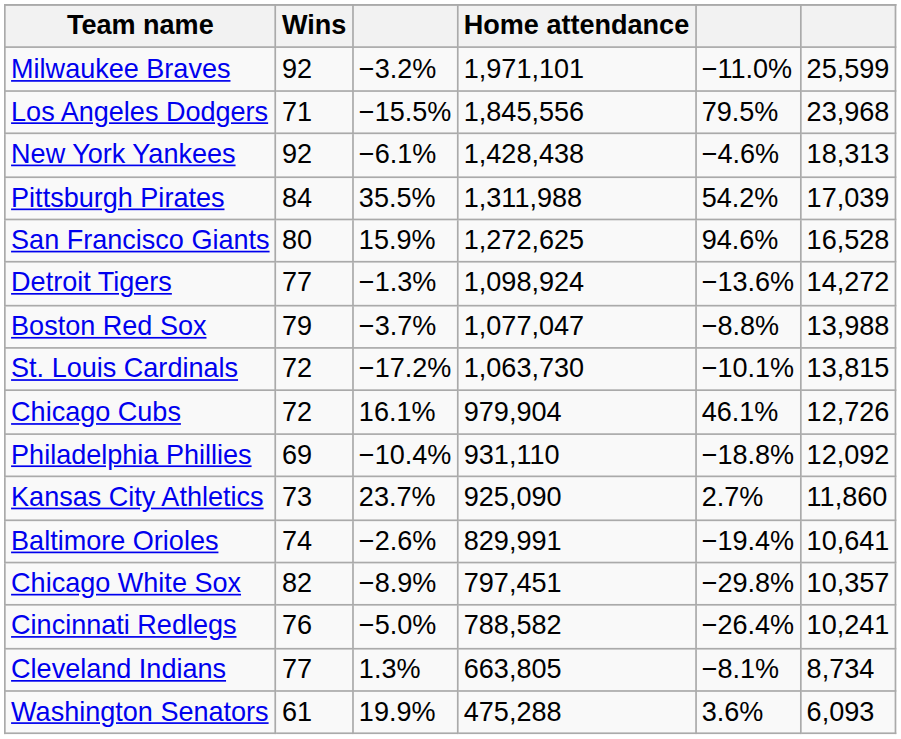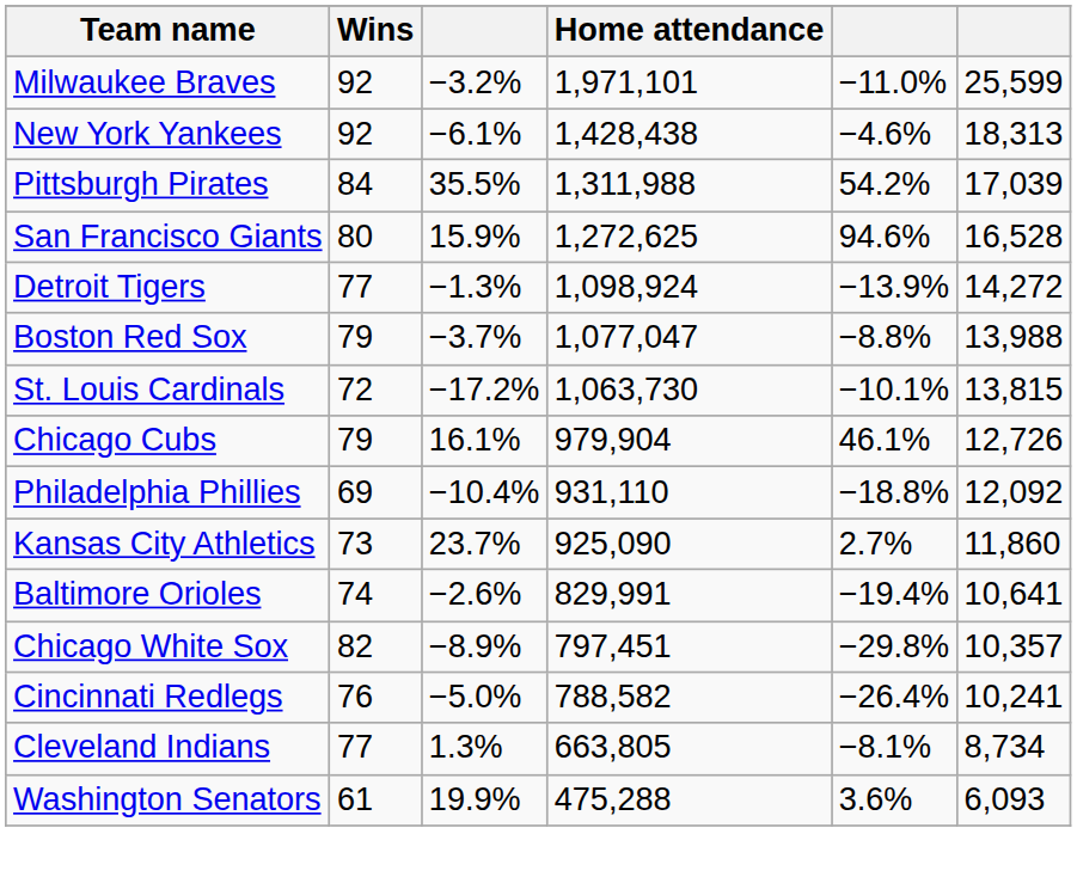- row: Los Angeles Dodgers | 71 | −15.5% | 1,845,556 | 79.5% | 23,968
Detroit Tigers | column 5: −13.6% -> −13.9%
Chicago Cubs | Wins: 72 -> 79
